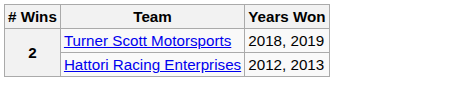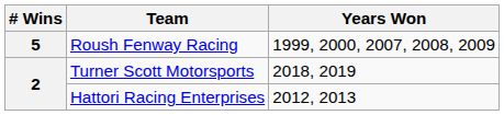+ row: 5 | Roush Fenway Racing | 1999, 2000, 2007, 2008, 2009
